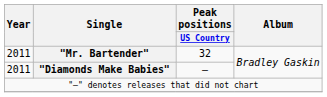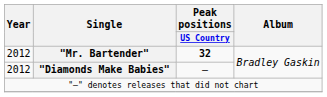"Mr. Bartender" | Year: 2011 -> 2012
"Mr. Bartender" | Peak positions / US Country: normal -> bold
"Diamonds Make Babies" | Year: 2011 -> 2012
